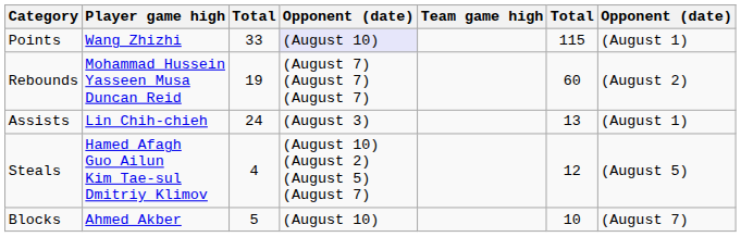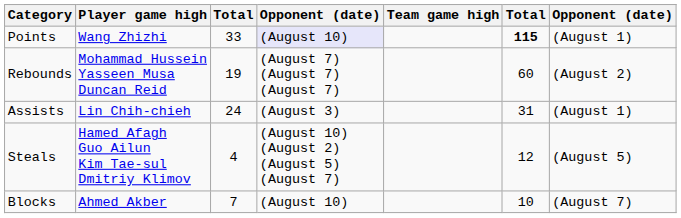Points | column 6: normal -> bold
Assists | column 6: 13 -> 31
Blocks | column 3: 5 -> 7
